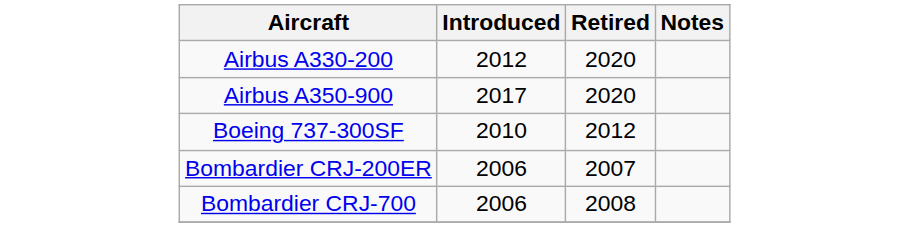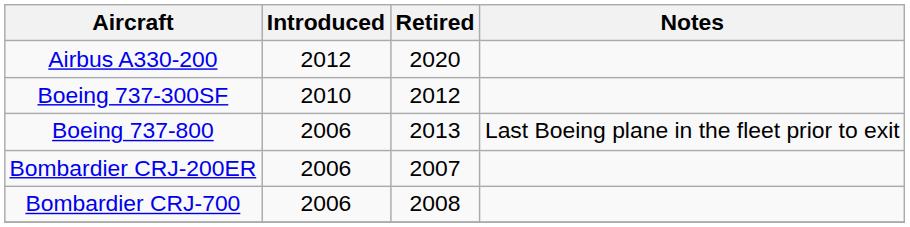- row: Airbus A350-900 | 2017 | 2020
+ row: Boeing 737-800 | 2006 | 2013 | Last Boeing plane in the fleet prior to exit
